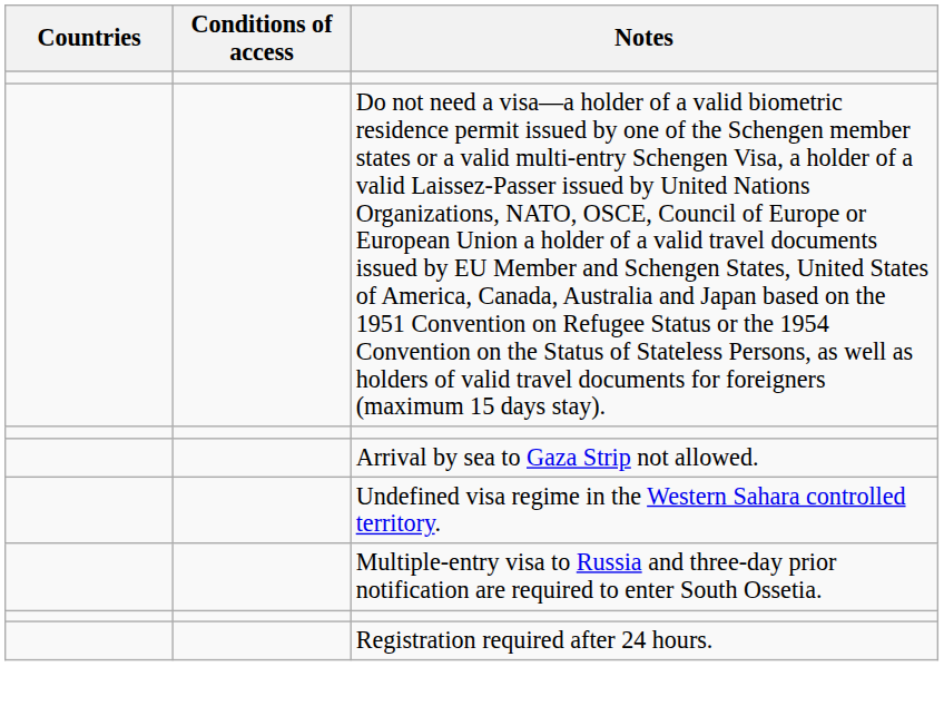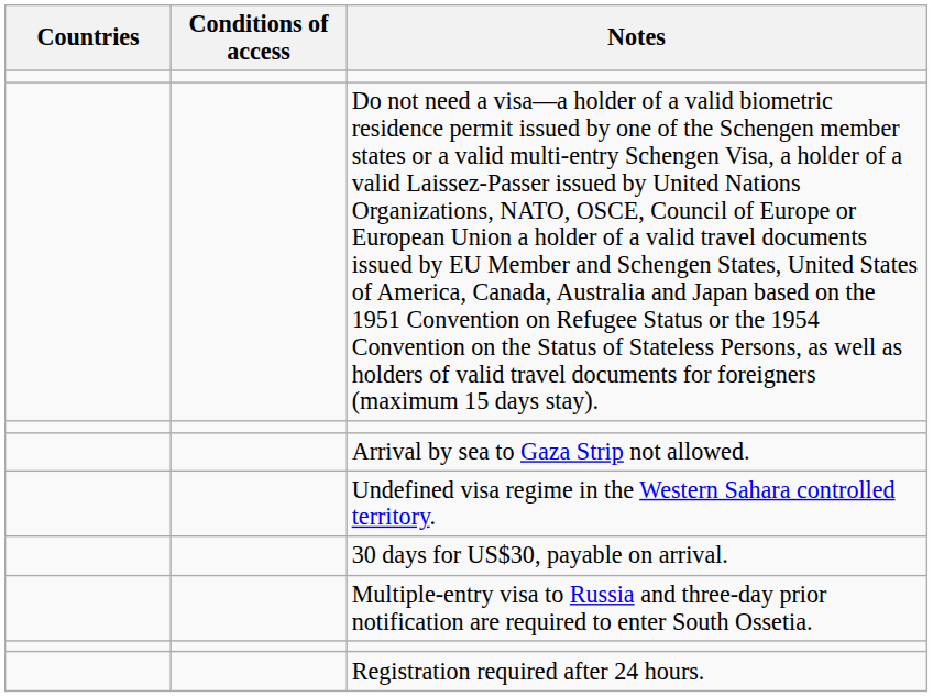+ row: 30 days for US$30, payable on arrival.
